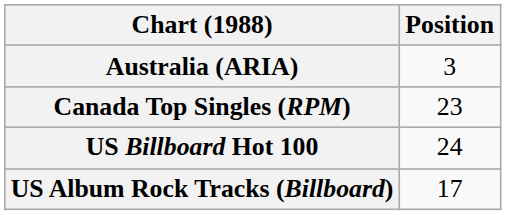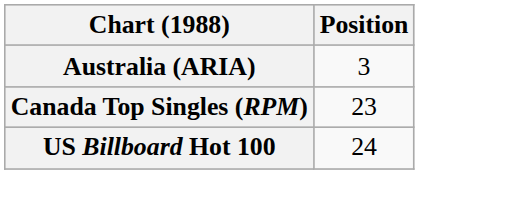- row: US Album Rock Tracks (Billboard) | 17
